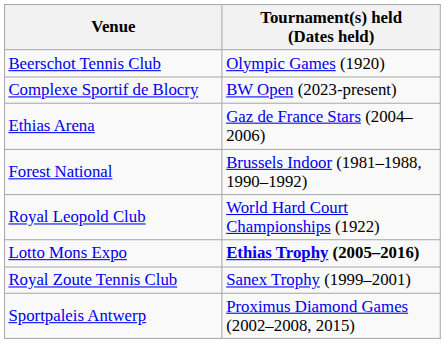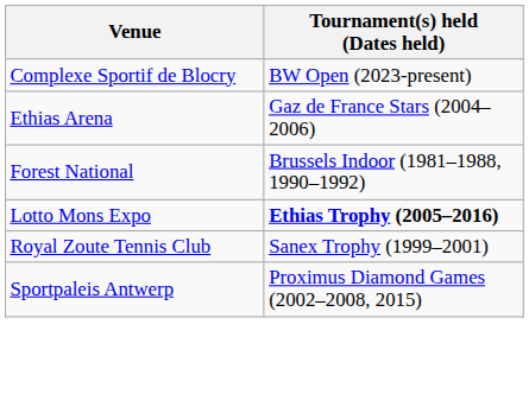- row: Beerschot Tennis Club | Olympic Games (1920)
- row: Royal Leopold Club | World Hard Court Championships (1922)
